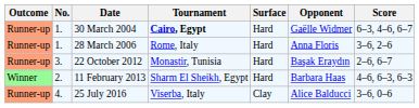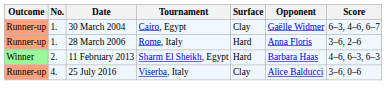30 March 2004 | Tournament: bold -> normal
30 March 2004 | Surface: Hard -> Clay
- row: Runner-up | 3. | 22 October 2012 | Monastir, Tunisia | Hard | Başak Eraydın | 2–6, 6–7
